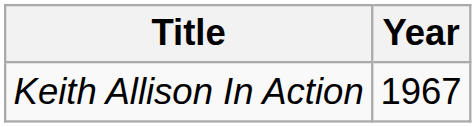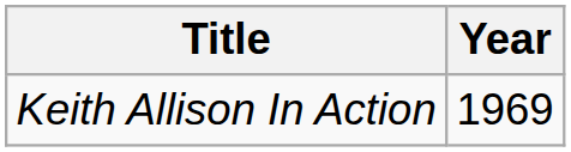Keith Allison In Action | Year: 1967 -> 1969
